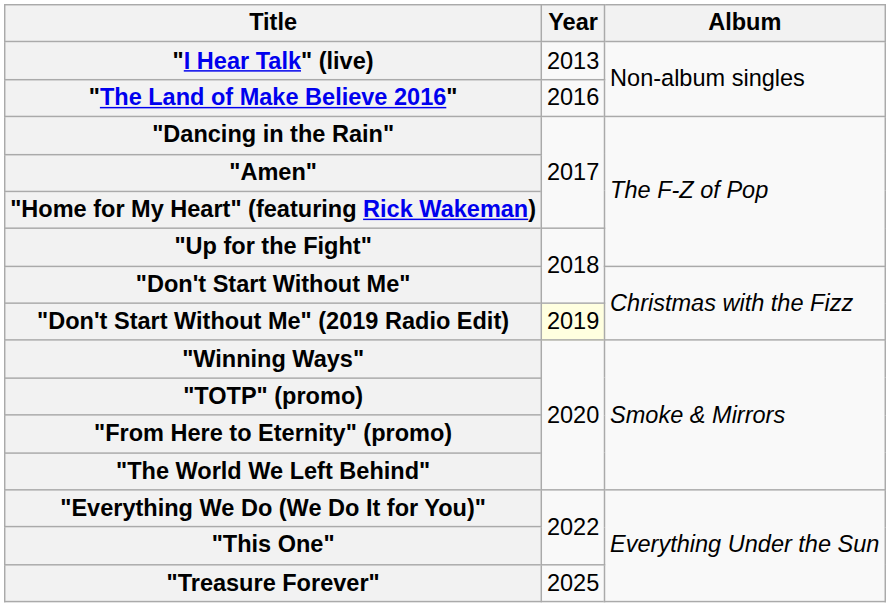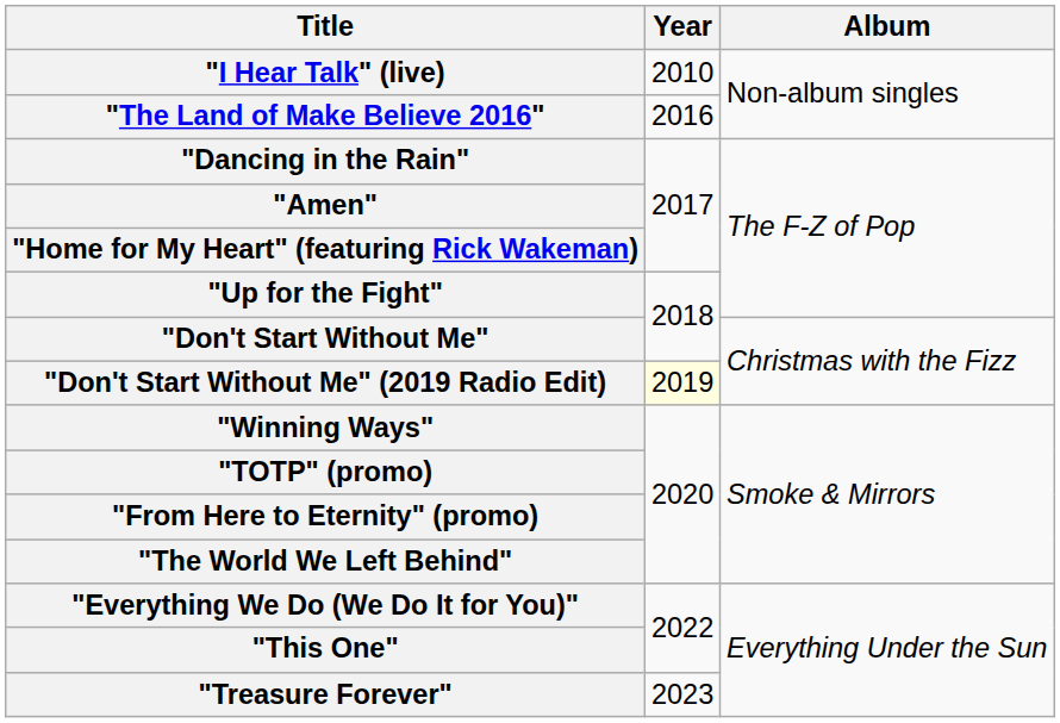"I Hear Talk" (live) | Year: 2013 -> 2010
"Treasure Forever" | Year: 2025 -> 2023
